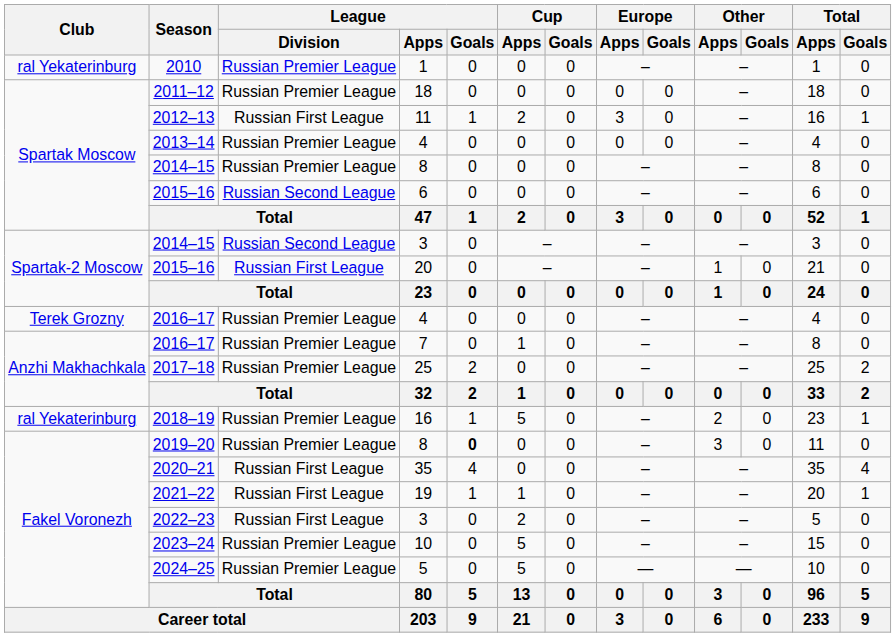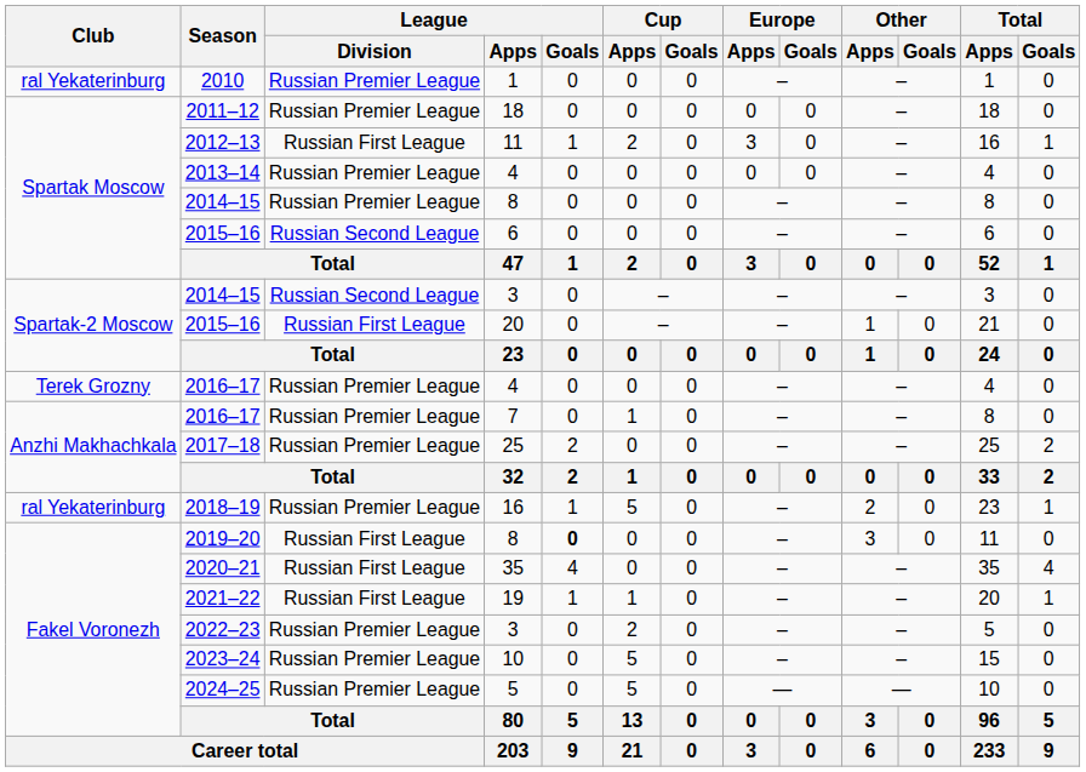2019–20 | League / Division: Russian Premier League -> Russian First League
2022–23 | League / Division: Russian First League -> Russian Premier League
